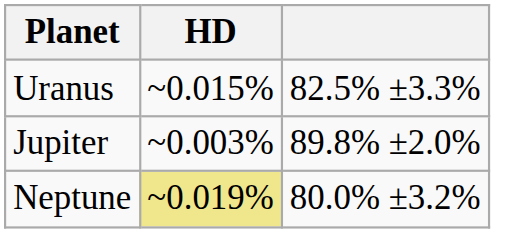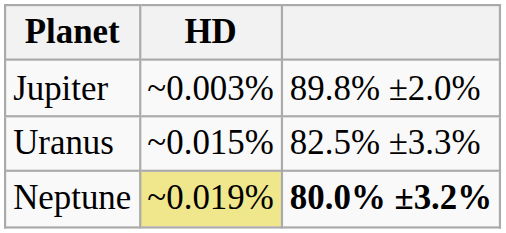rows swapped: Jupiter <-> Uranus
Neptune | column 3: normal -> bold
